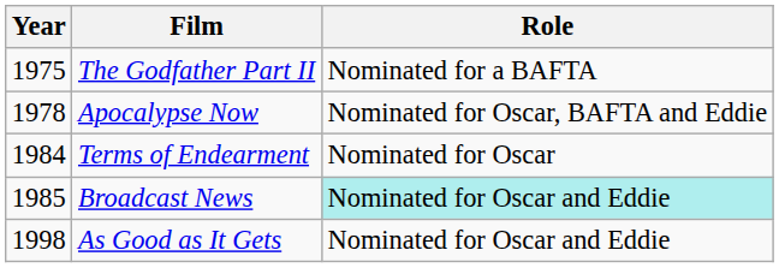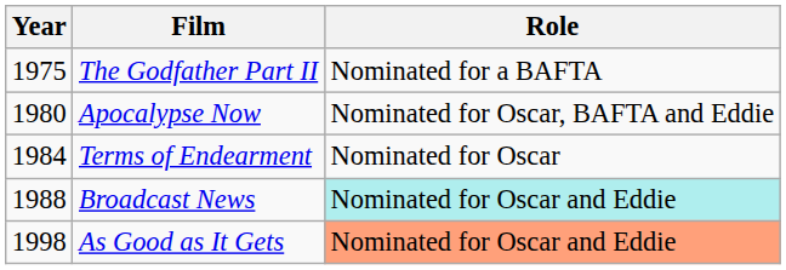Apocalypse Now | Year: 1978 -> 1980
Broadcast News | Year: 1985 -> 1988
As Good as It Gets | Role: no background -> lightsalmon background
